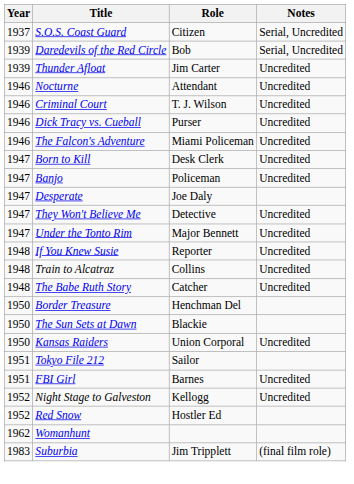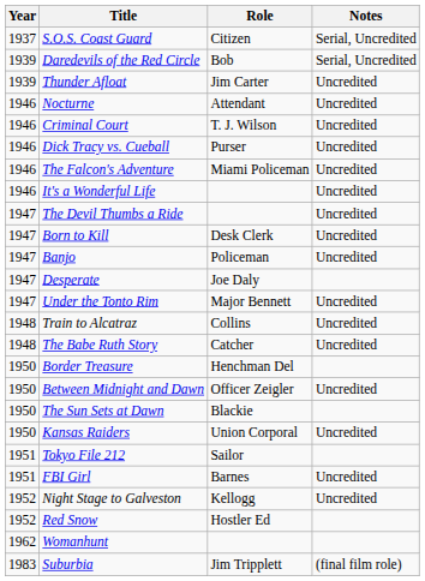+ row: 1946 | It's a Wonderful Life | Uncredited
+ row: 1947 | The Devil Thumbs a Ride | Uncredited
- row: 1947 | They Won't Believe Me | Detective | Uncredited
- row: 1948 | If You Knew Susie | Reporter | Uncredited
+ row: 1950 | Between Midnight and Dawn | Officer Zeigler | Uncredited
